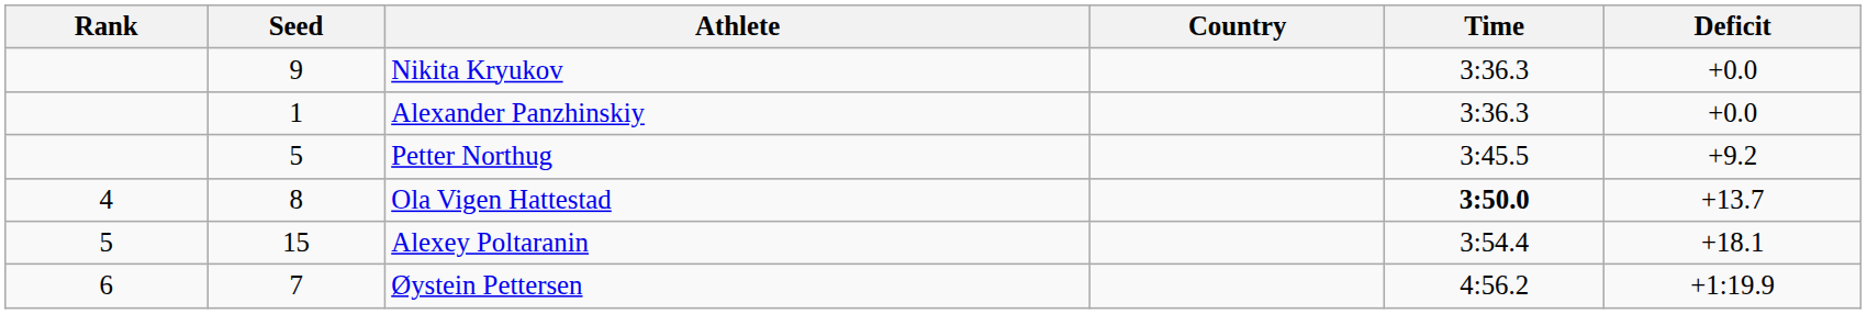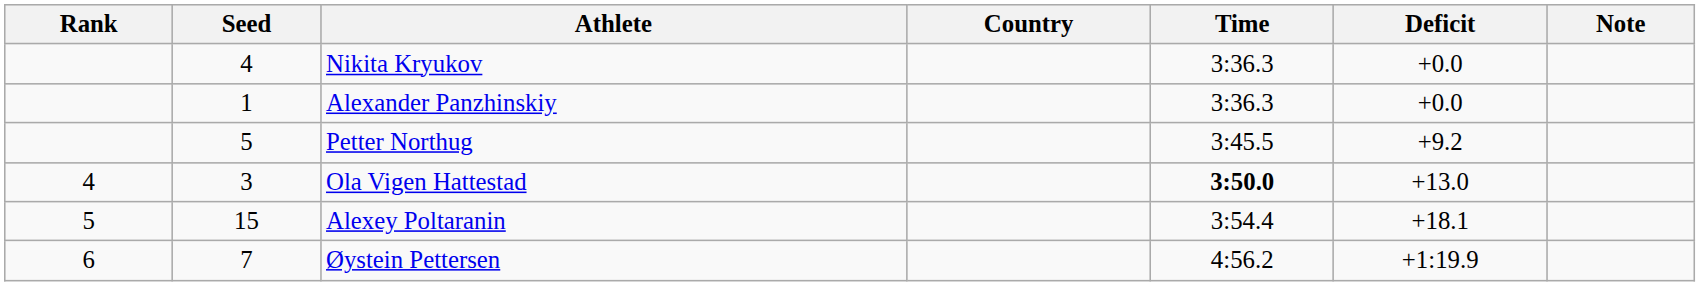+ column: Note
Nikita Kryukov | Seed: 9 -> 4
Ola Vigen Hattestad | Seed: 8 -> 3
Ola Vigen Hattestad | Deficit: +13.7 -> +13.0
